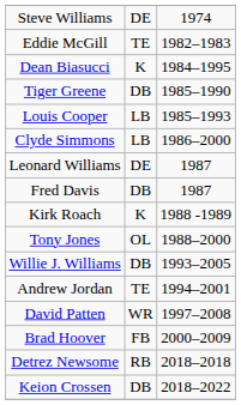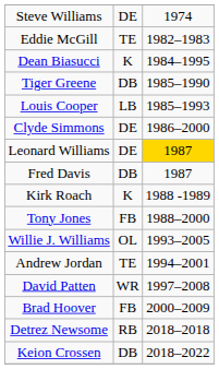Clyde Simmons | column 2: LB -> DE
Leonard Williams | column 3: no background -> gold background
Tony Jones | column 2: OL -> FB
Willie J. Williams | column 2: DB -> OL
